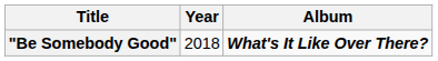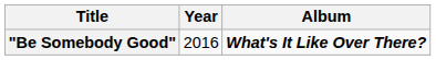"Be Somebody Good" | Year: 2018 -> 2016
